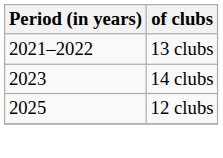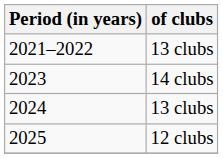+ row: 2024 | 13 clubs
